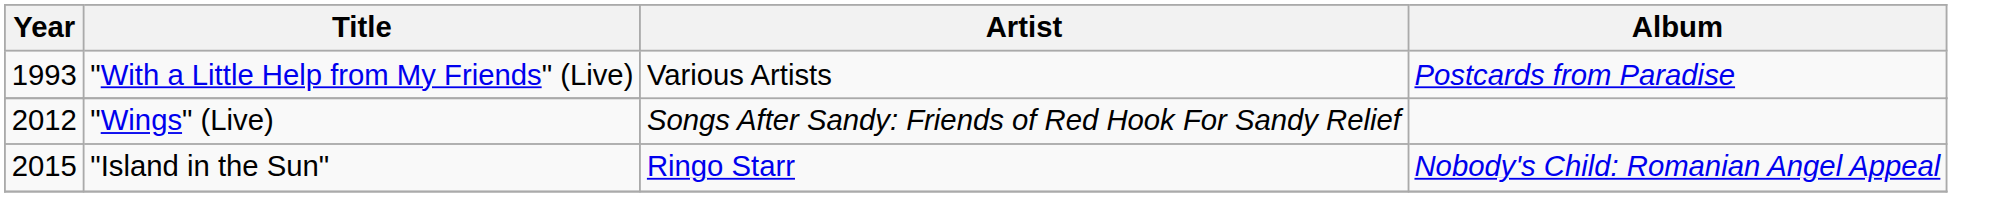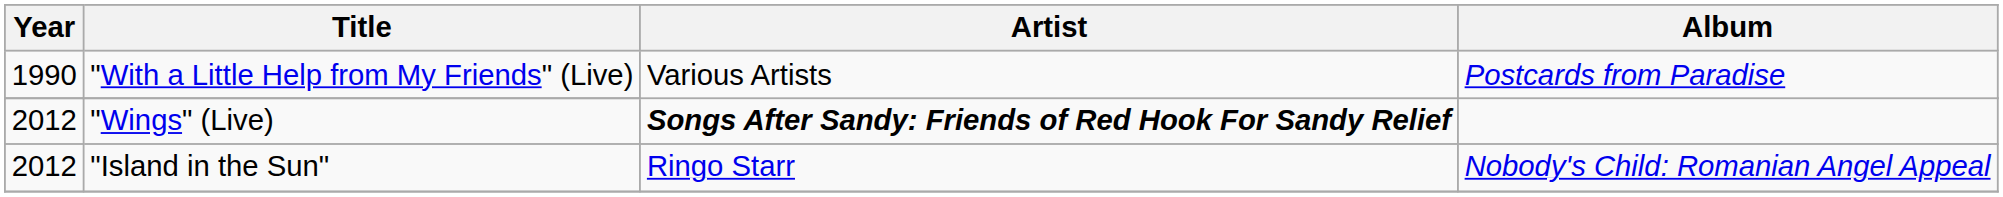"With a Little Help from My Friends" (Live) | Year: 1993 -> 1990
"Wings" (Live) | Artist: normal -> bold
"Island in the Sun" | Year: 2015 -> 2012
